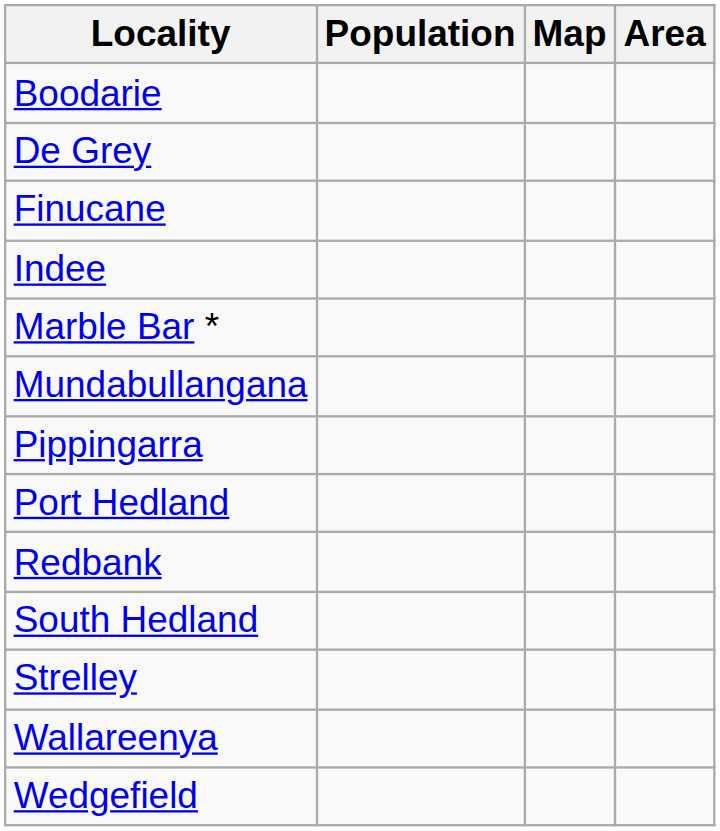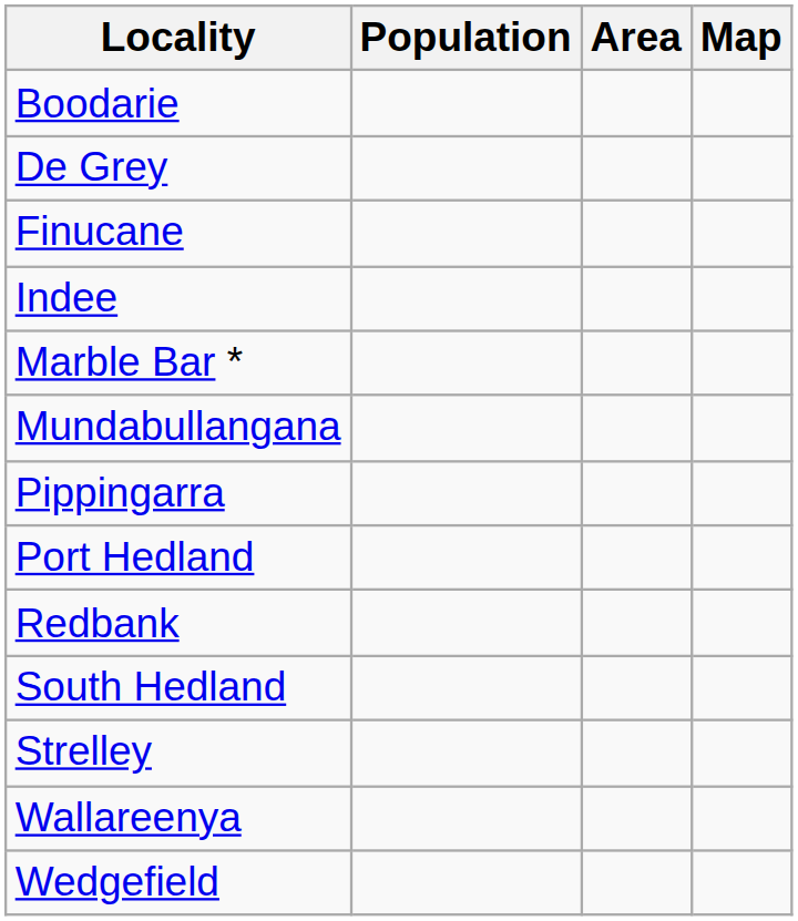columns swapped: Area <-> Map
